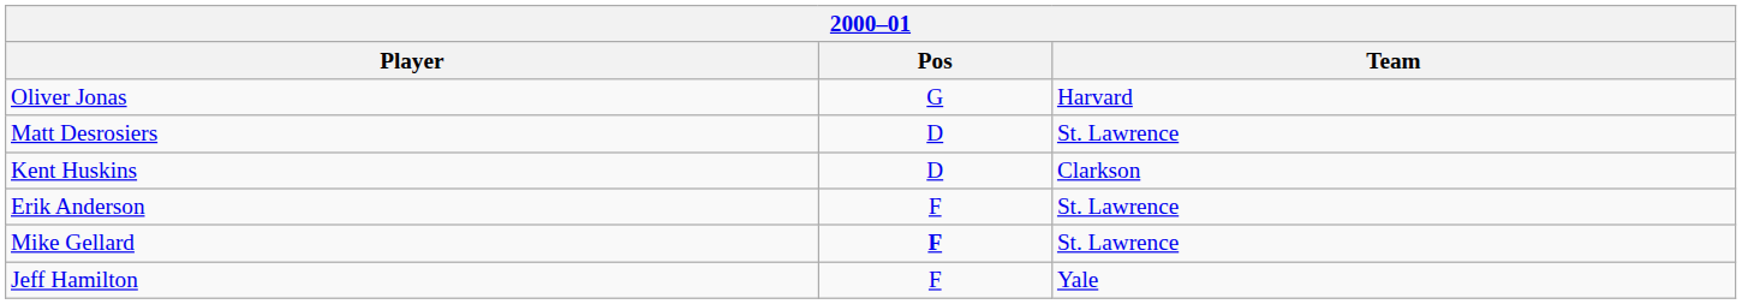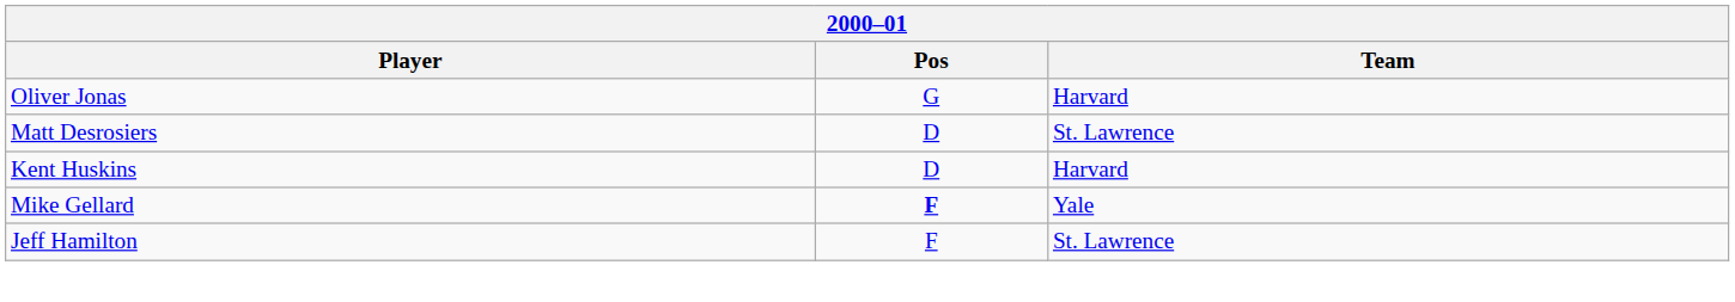Kent Huskins | Team: Clarkson -> Harvard
- row: Erik Anderson | F | St. Lawrence
Mike Gellard | Team: St. Lawrence -> Yale
Jeff Hamilton | Team: Yale -> St. Lawrence
